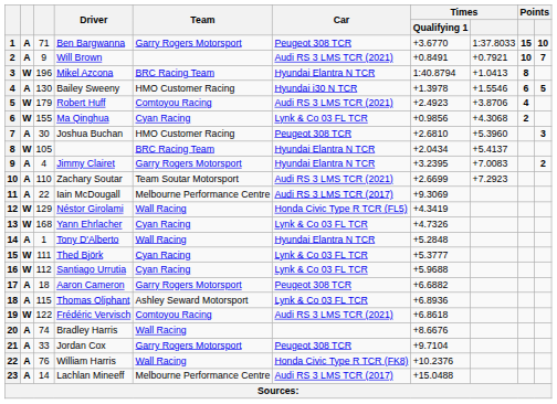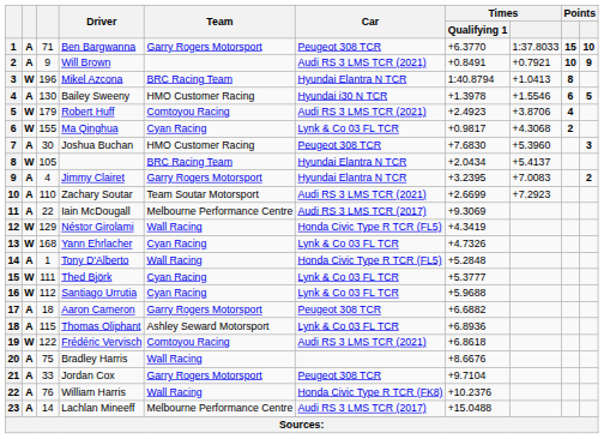Ben Bargwanna | Times / Qualifying 1: +3.6770 -> +6.3770
Will Brown | column 10: 7 -> 9
Ma Qinghua | Times / Qualifying 1: +0.9856 -> +0.9817
Joshua Buchan | Times / Qualifying 1: +2.6810 -> +7.6830
Tony D'Alberto | Car: Hyundai Elantra N TCR -> Honda Civic Type R TCR (FL5)
Bradley Harris | column 3: 74 -> 75
